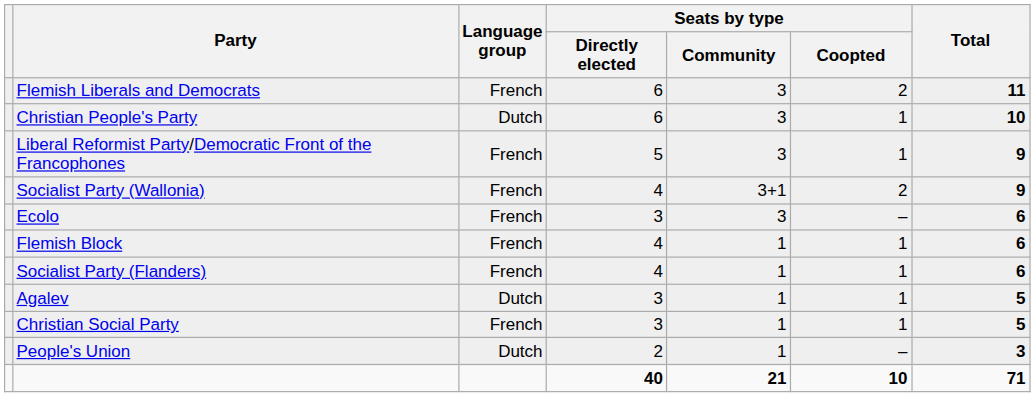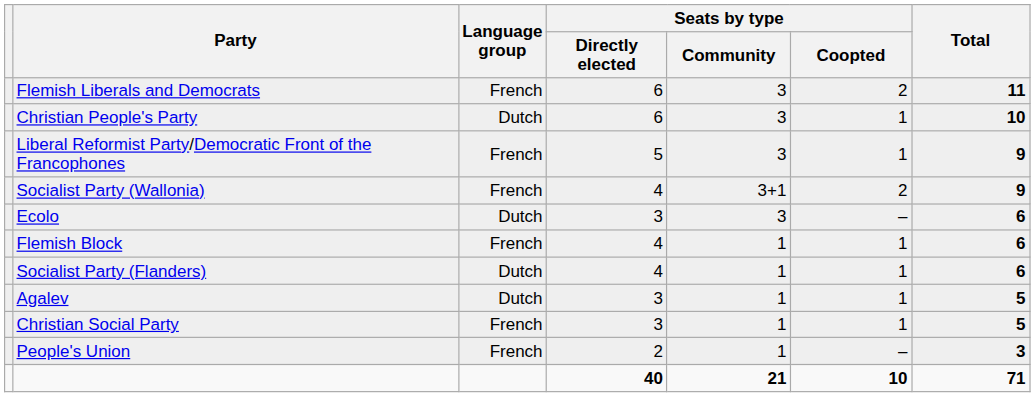Ecolo | Language group: French -> Dutch
Socialist Party (Flanders) | Language group: French -> Dutch
People's Union | Language group: Dutch -> French
